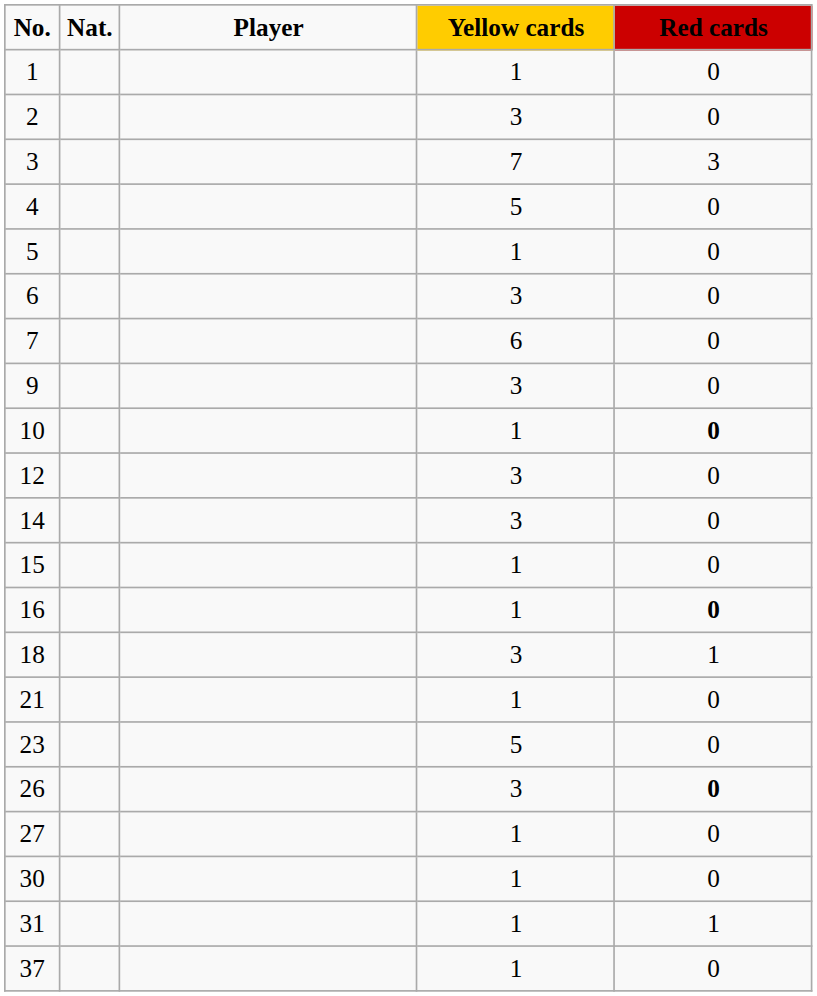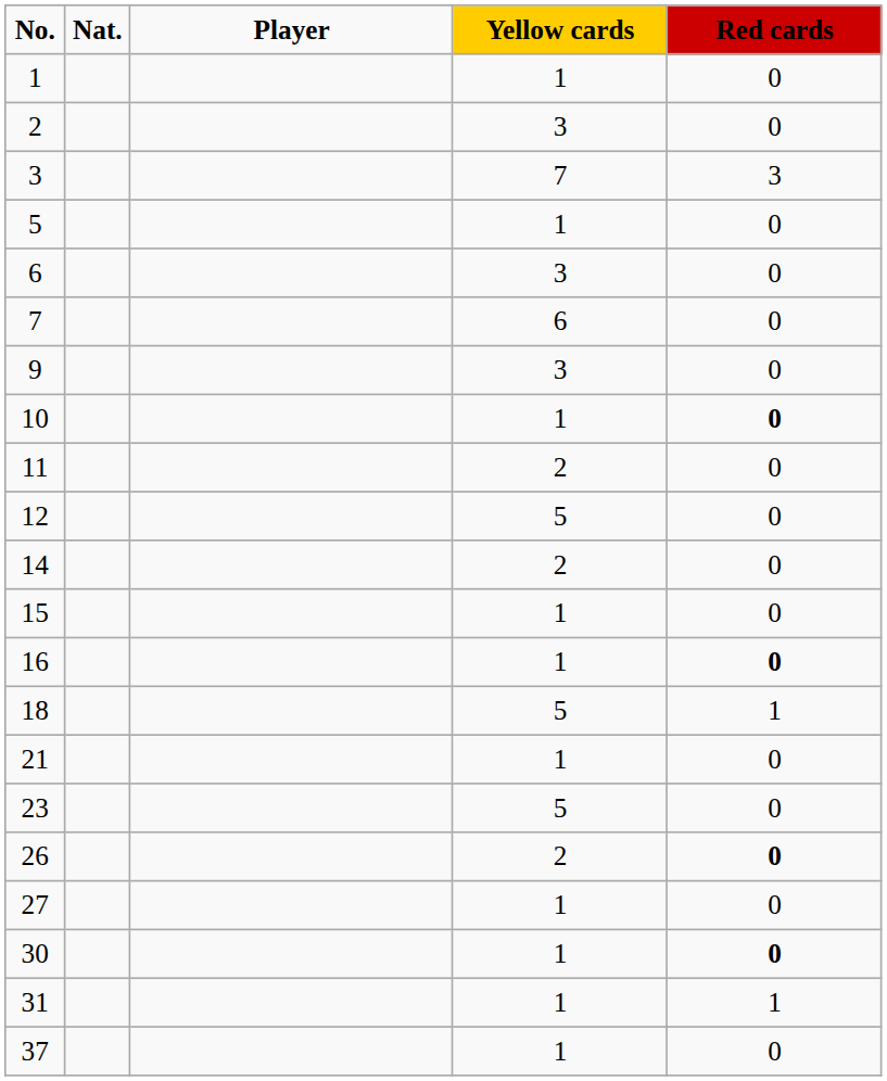- row: 4 | 5 | 0
+ row: 11 | 2 | 0
12 | Yellow cards: 3 -> 5
14 | Yellow cards: 3 -> 2
18 | Yellow cards: 3 -> 5
26 | Yellow cards: 3 -> 2
30 | Red cards: normal -> bold
